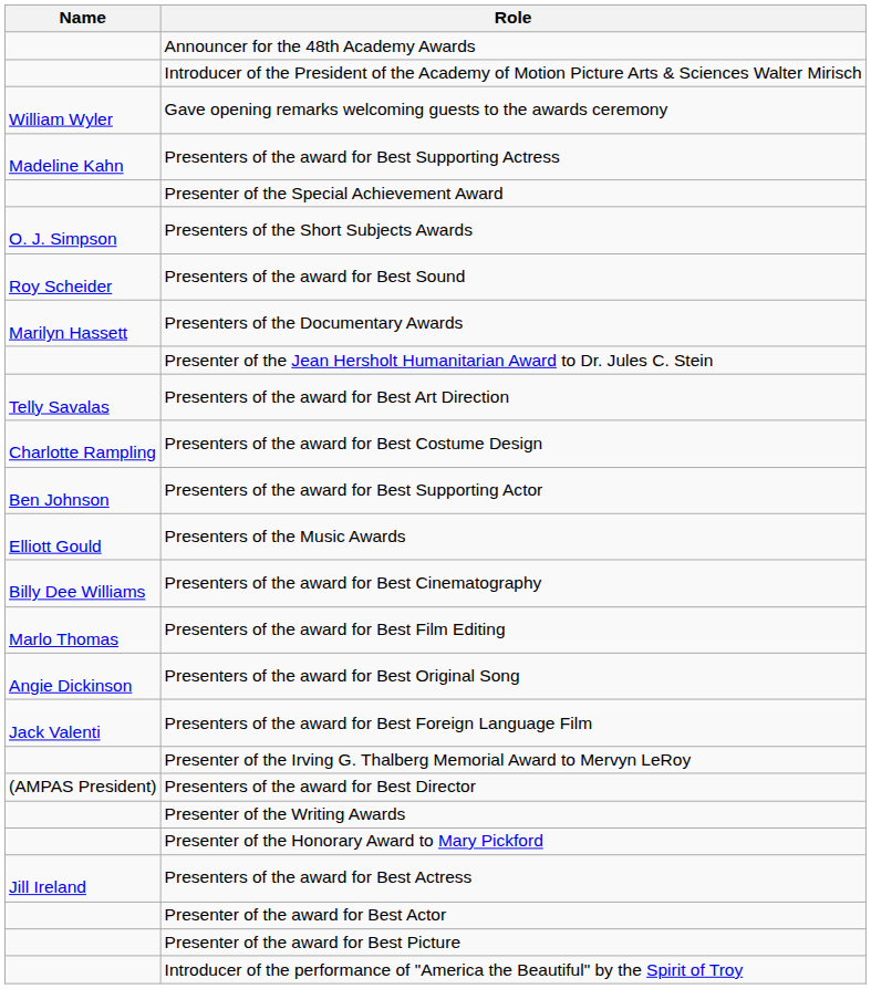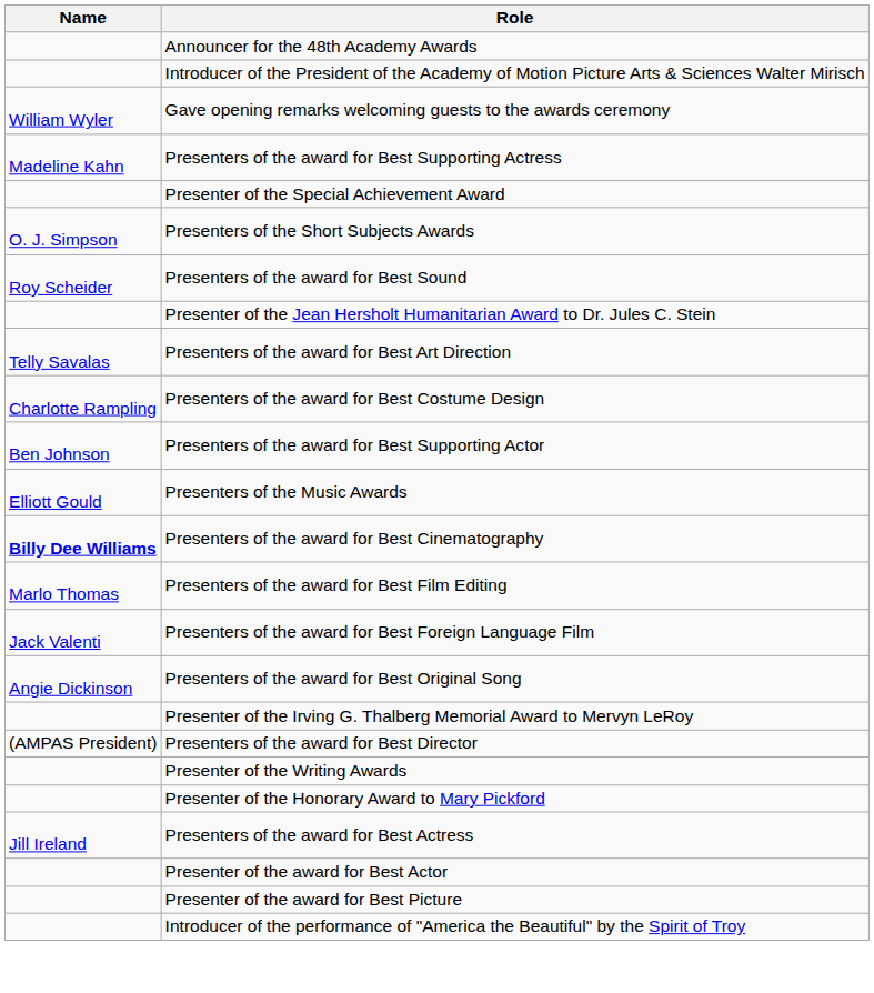- row: Marilyn Hassett | Presenters of the Documentary Awards
Presenters of the award for Best Cinematography | Name: normal -> bold
rows swapped: Presenters of the award for Best Foreign Language Film <-> Presenters of the award for Best Original Song
